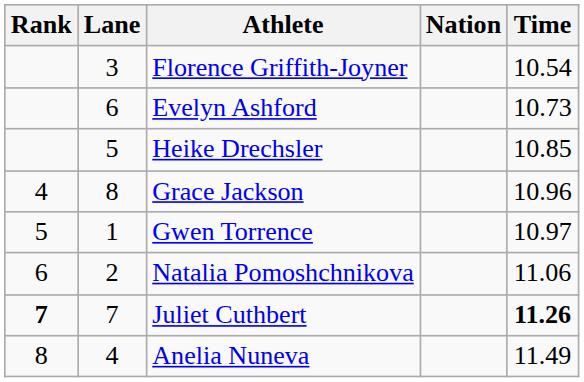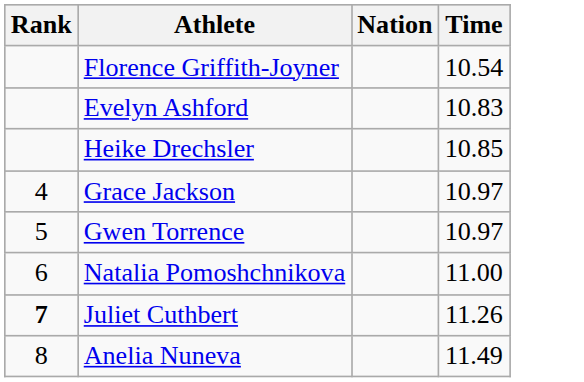- column: Lane | 3 | 6 | 5 | 8 | 1 | 2 | 7 | 4
Evelyn Ashford | Time: 10.73 -> 10.83
Grace Jackson | Time: 10.96 -> 10.97
Natalia Pomoshchnikova | Time: 11.06 -> 11.00
Juliet Cuthbert | Time: bold -> normal
